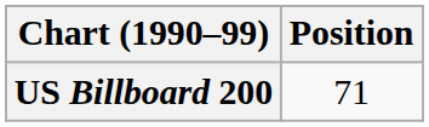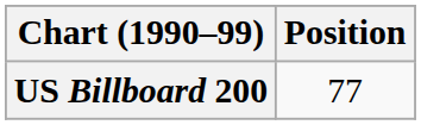US Billboard 200 | Position: 71 -> 77
